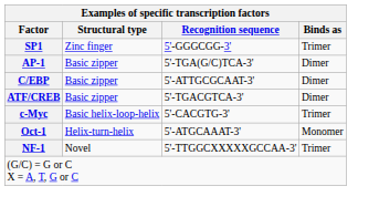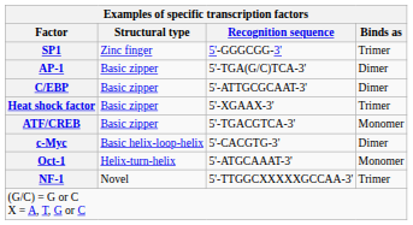+ row: Heat shock factor | Basic zipper | 5'-XGAAX-3' | Trimer
ATF/CREB | Binds as: Dimer -> Monomer
c-Myc | Binds as: Trimer -> Dimer
